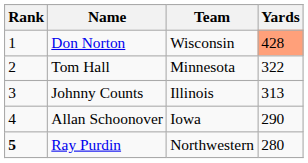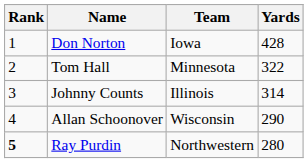Don Norton | Team: Wisconsin -> Iowa
Don Norton | Yards: lightsalmon background -> no background
Johnny Counts | Yards: 313 -> 314
Allan Schoonover | Team: Iowa -> Wisconsin
